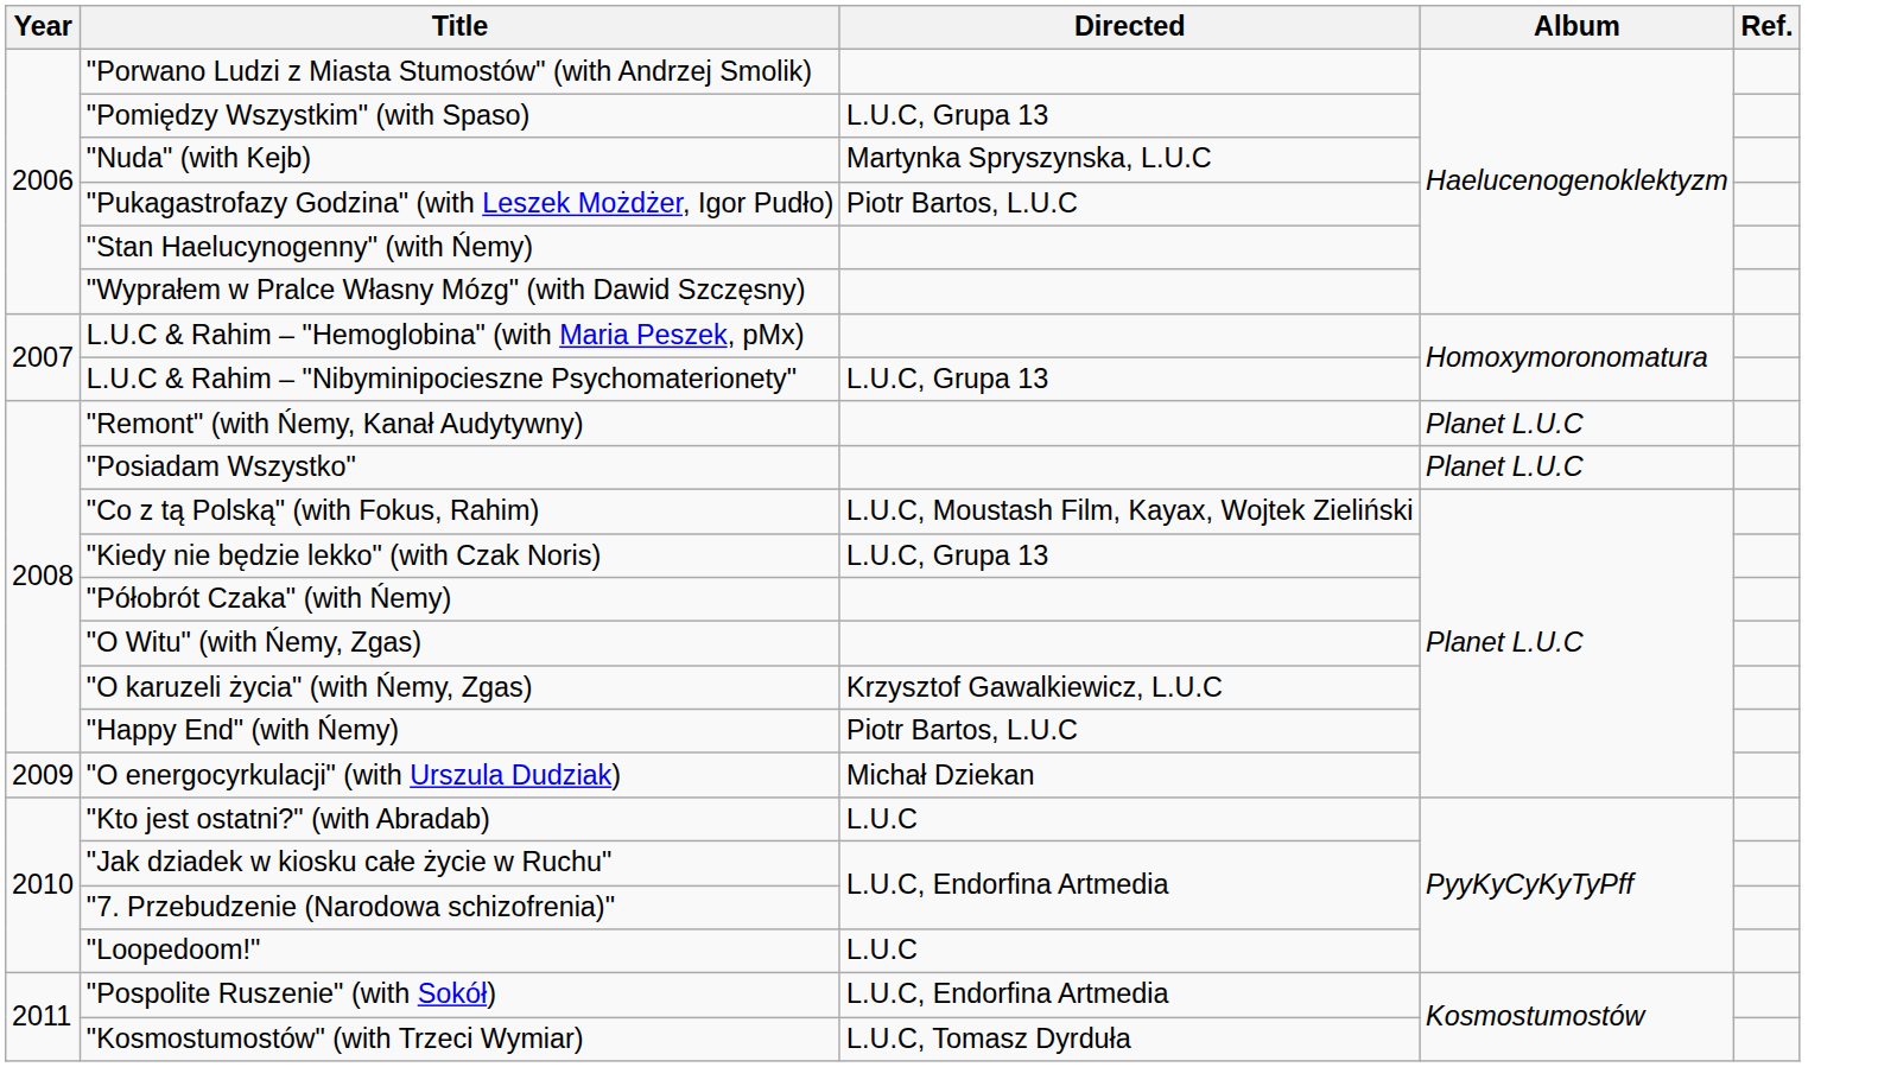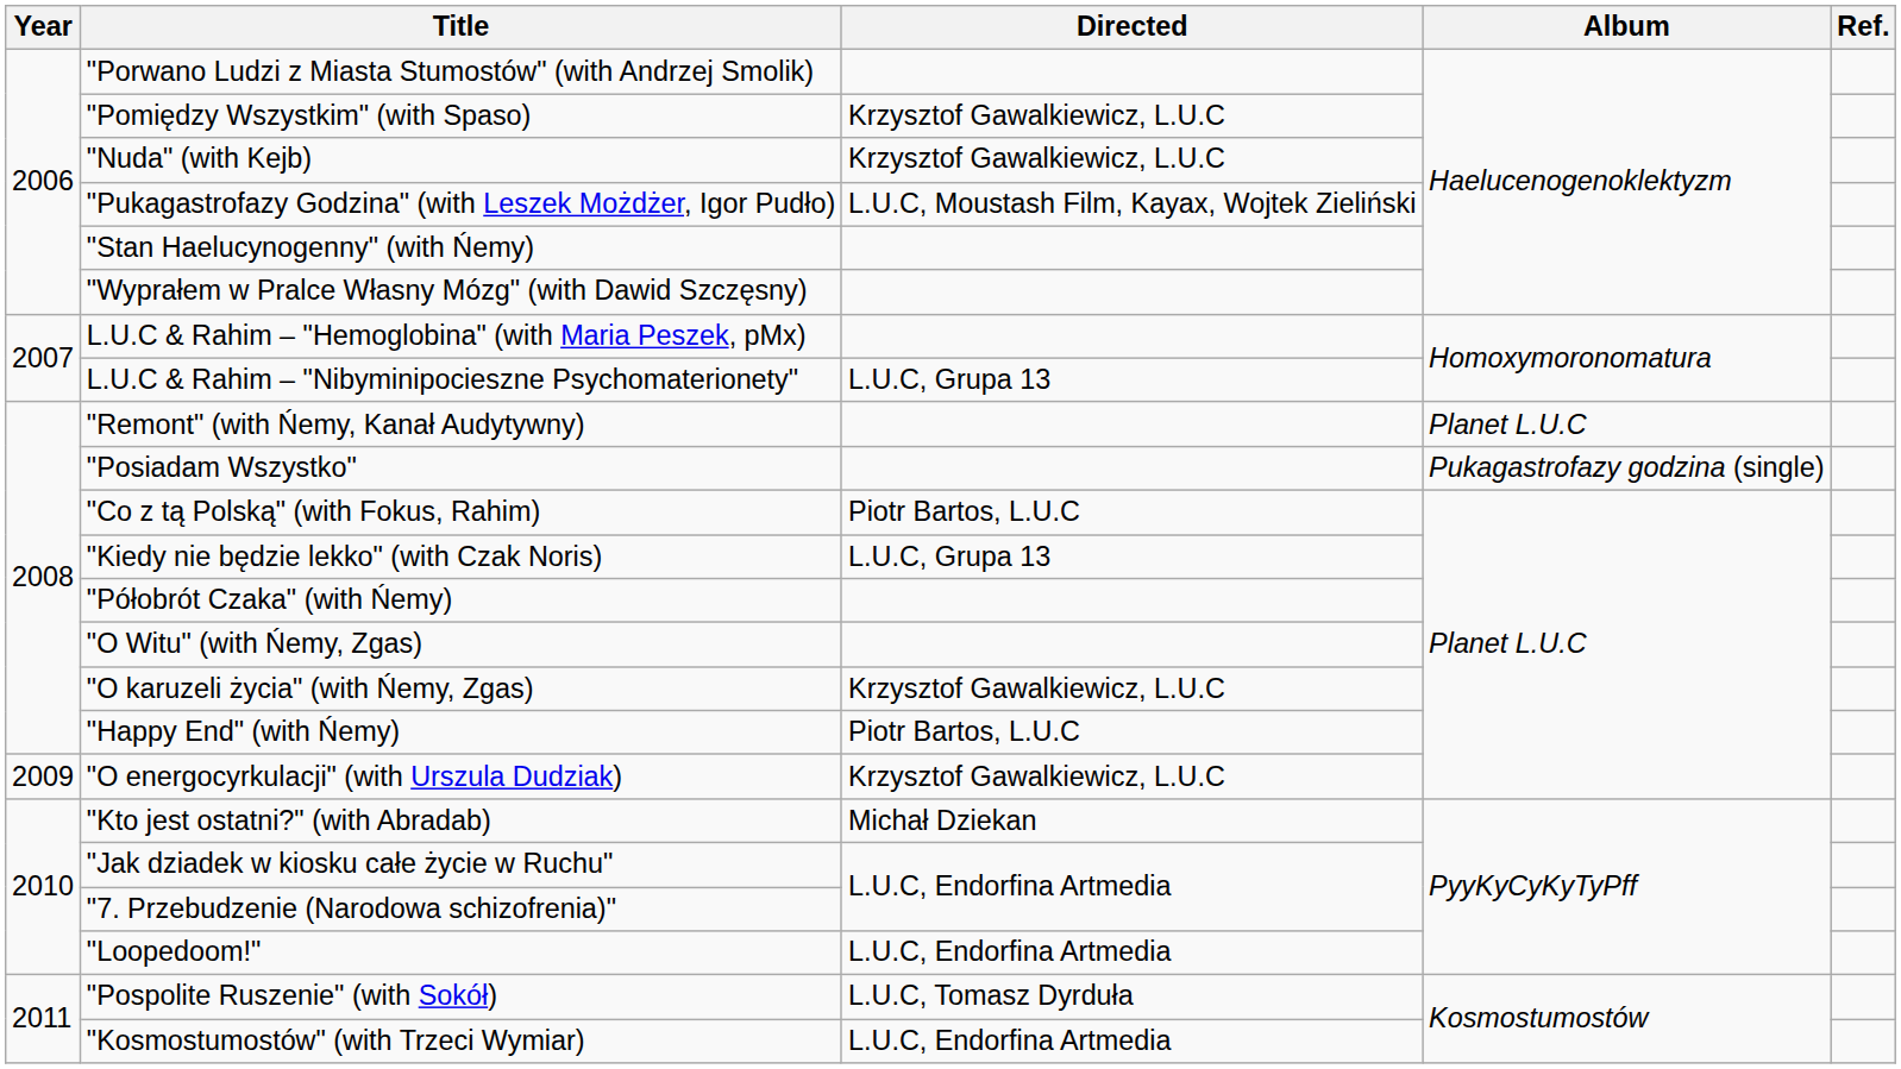"Pomiędzy Wszystkim" (with Spaso) | Directed: L.U.C, Grupa 13 -> Krzysztof Gawalkiewicz, L.U.C
"Nuda" (with Kejb) | Directed: Martynka Spryszynska, L.U.C -> Krzysztof Gawalkiewicz, L.U.C
"Pukagastrofazy Godzina" (with Leszek Możdżer, Igor Pudło) | Directed: Piotr Bartos, L.U.C -> L.U.C, Moustash Film, Kayax, Wojtek Zieliński
"Posiadam Wszystko" | Album: Planet L.U.C -> Pukagastrofazy godzina (single)
"Co z tą Polską" (with Fokus, Rahim) | Directed: L.U.C, Moustash Film, Kayax, Wojtek Zieliński -> Piotr Bartos, L.U.C
"O energocyrkulacji" (with Urszula Dudziak) | Directed: Michał Dziekan -> Krzysztof Gawalkiewicz, L.U.C
"Kto jest ostatni?" (with Abradab) | Directed: L.U.C -> Michał Dziekan
"Loopedoom!" | Directed: L.U.C -> L.U.C, Endorfina Artmedia
"Pospolite Ruszenie" (with Sokół) | Directed: L.U.C, Endorfina Artmedia -> L.U.C, Tomasz Dyrduła
"Kosmostumostów" (with Trzeci Wymiar) | Directed: L.U.C, Tomasz Dyrduła -> L.U.C, Endorfina Artmedia
